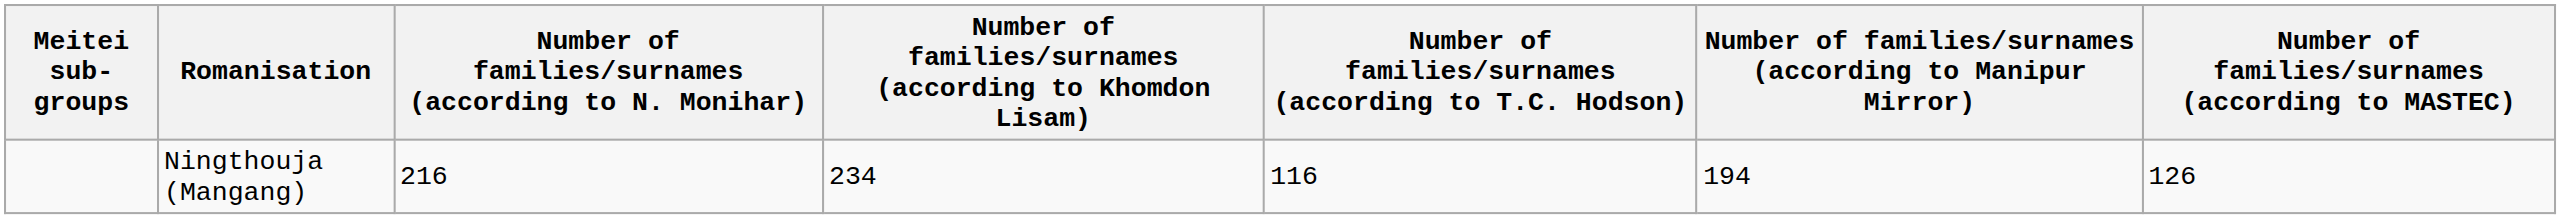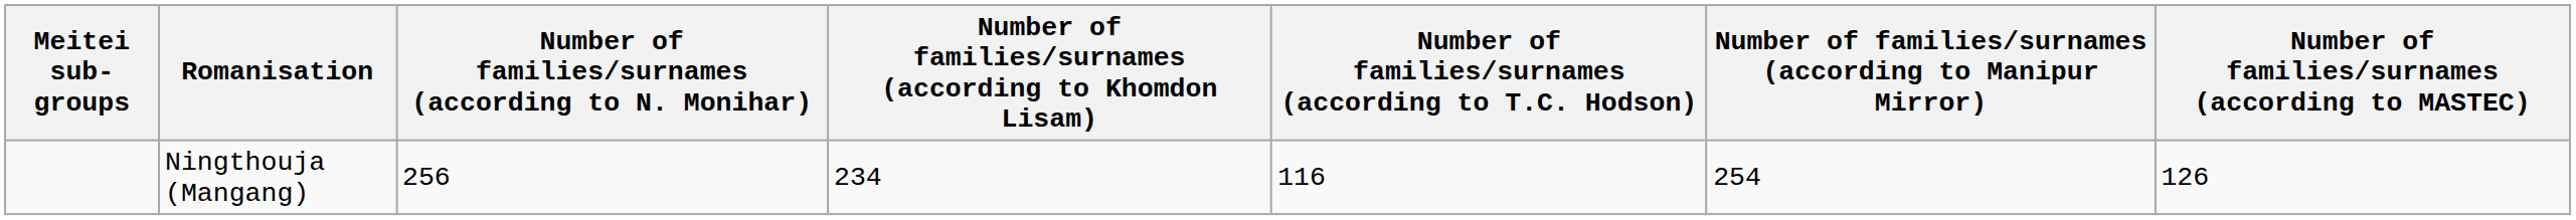Ningthouja (Mangang) | Number of families/surnames (according to N. Monihar): 216 -> 256
Ningthouja (Mangang) | Number of families/surnames (according to Manipur Mirror): 194 -> 254
